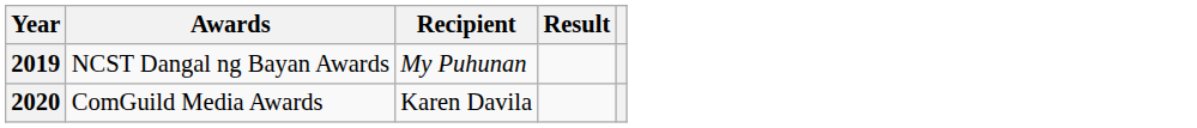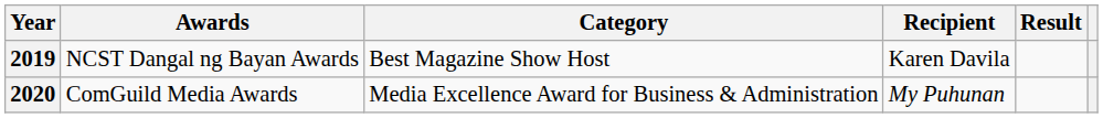+ column: Category | Best Magazine Show Host | Media Excellence Award for Business & Administration
2019 | Recipient: My Puhunan -> Karen Davila
2020 | Recipient: Karen Davila -> My Puhunan
